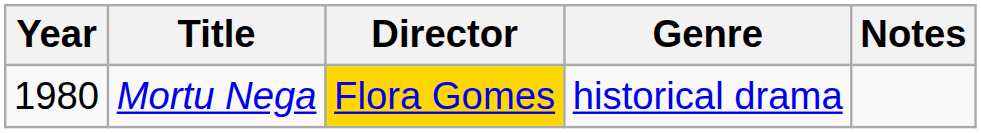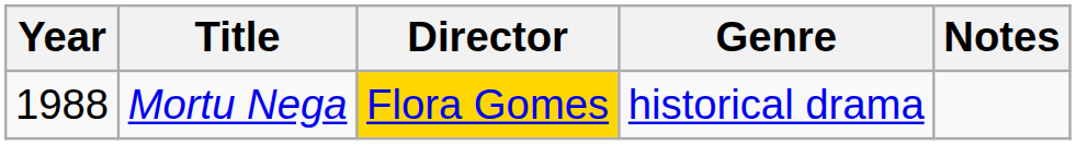Mortu Nega | Year: 1980 -> 1988
